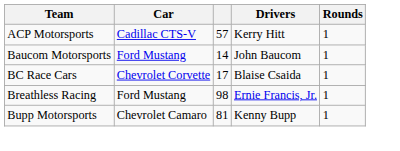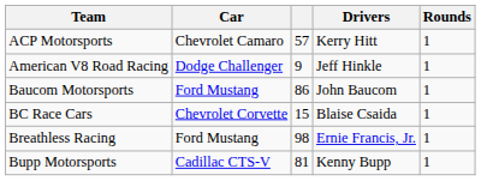ACP Motorsports | Car: Cadillac CTS-V -> Chevrolet Camaro
+ row: American V8 Road Racing | Dodge Challenger | 9 | Jeff Hinkle | 1
Baucom Motorsports | column 3: 14 -> 86
BC Race Cars | column 3: 17 -> 15
Bupp Motorsports | Car: Chevrolet Camaro -> Cadillac CTS-V
